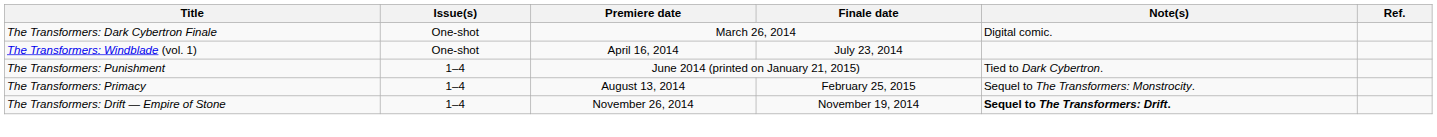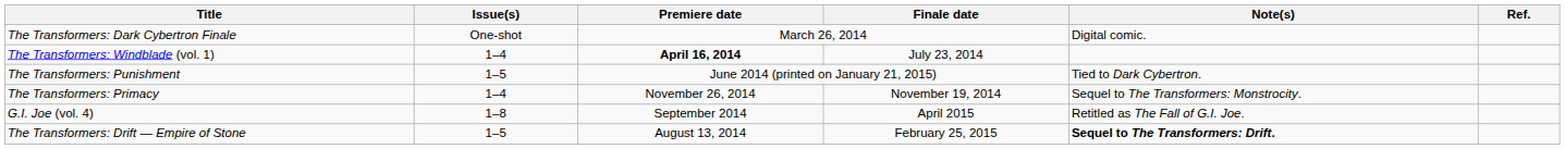The Transformers: Windblade (vol. 1) | Issue(s): One-shot -> 1–4
The Transformers: Windblade (vol. 1) | Premiere date: normal -> bold
The Transformers: Punishment | Issue(s): 1–4 -> 1–5
The Transformers: Primacy | Premiere date: August 13, 2014 -> November 26, 2014
The Transformers: Primacy | Finale date: February 25, 2015 -> November 19, 2014
+ row: G.I. Joe (vol. 4) | 1–8 | September 2014 | April 2015 | Retitled as The Fall of G.I. Joe.
The Transformers: Drift — Empire of Stone | Issue(s): 1–4 -> 1–5
The Transformers: Drift — Empire of Stone | Premiere date: November 26, 2014 -> August 13, 2014
The Transformers: Drift — Empire of Stone | Finale date: November 19, 2014 -> February 25, 2015
